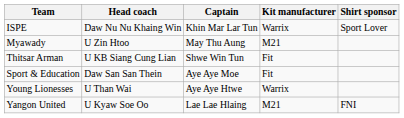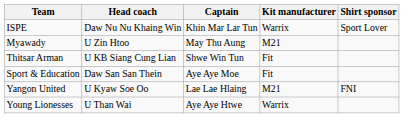rows swapped: Yangon United <-> Young Lionesses
